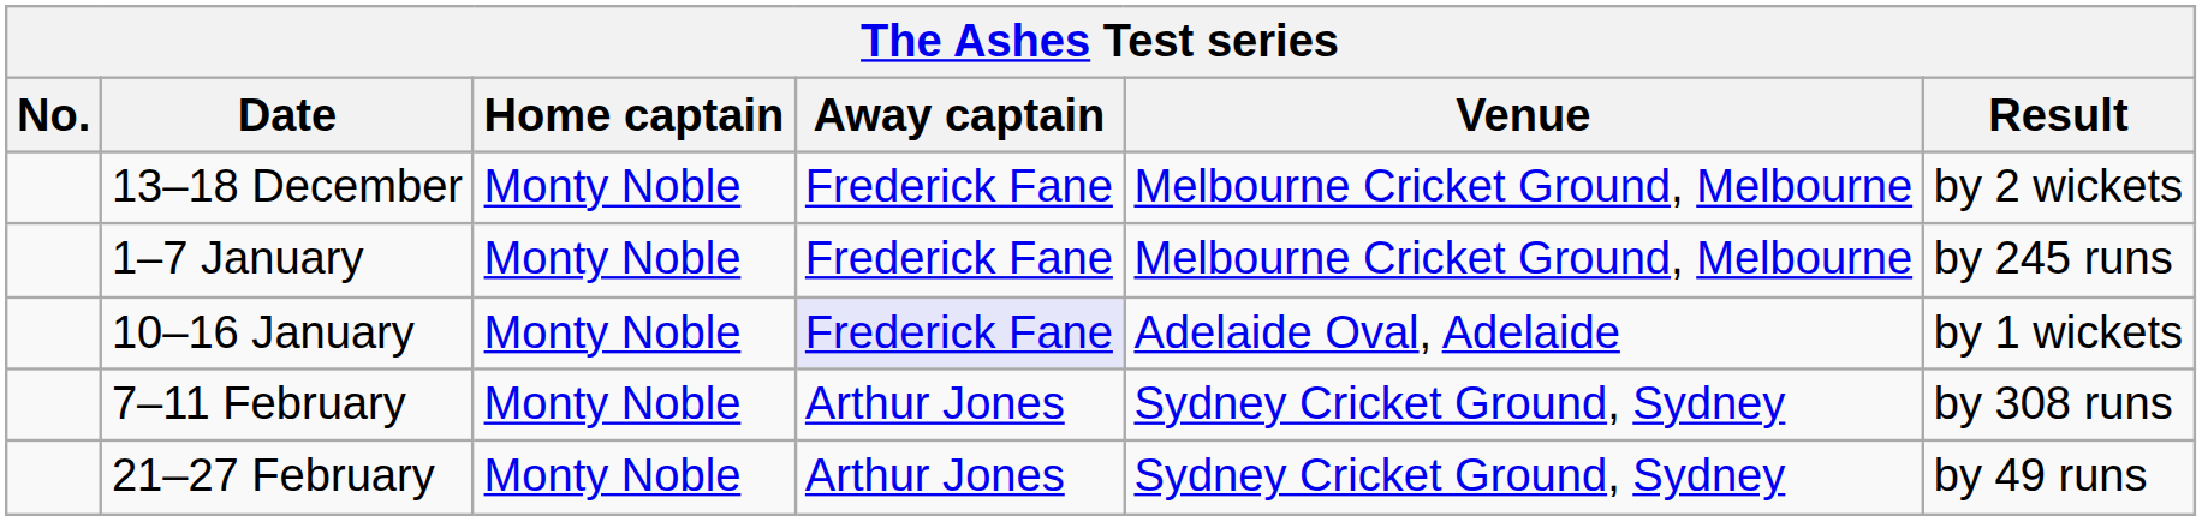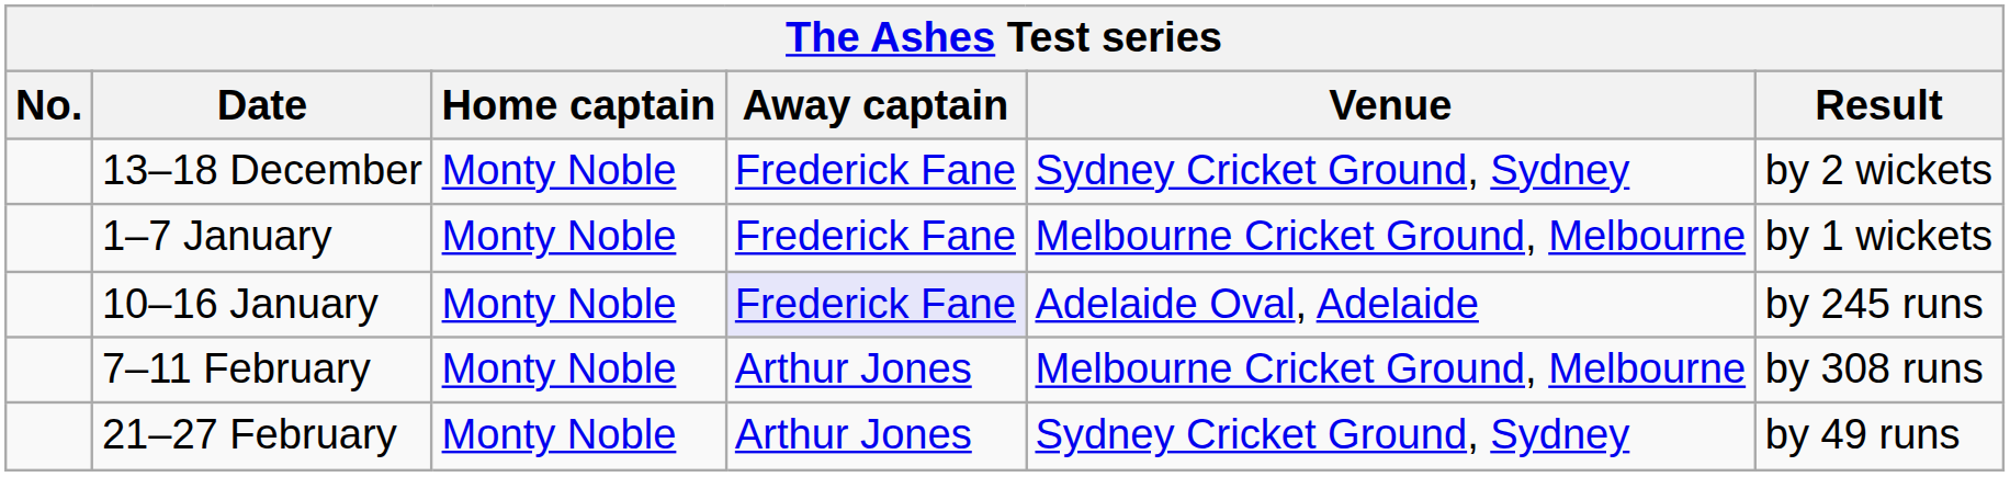13–18 December | Venue: Melbourne Cricket Ground, Melbourne -> Sydney Cricket Ground, Sydney
1–7 January | Result: by 245 runs -> by 1 wickets
10–16 January | Result: by 1 wickets -> by 245 runs
7–11 February | Venue: Sydney Cricket Ground, Sydney -> Melbourne Cricket Ground, Melbourne
